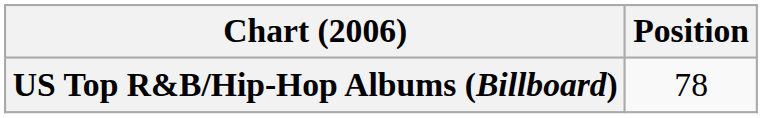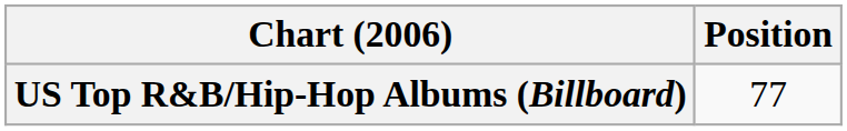US Top R&B/Hip-Hop Albums (Billboard) | Position: 78 -> 77
